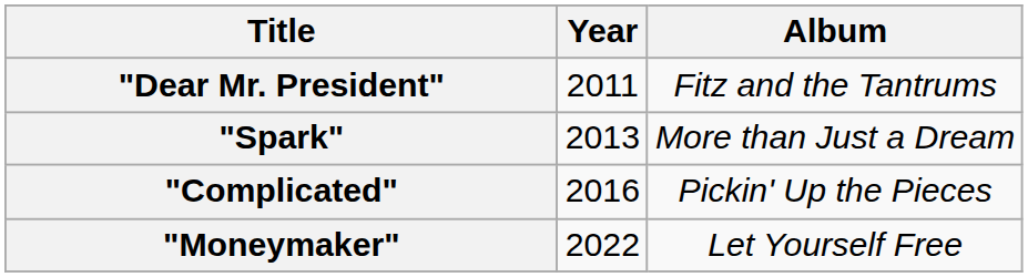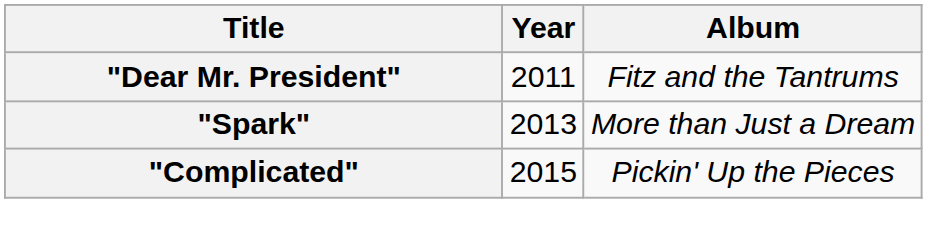"Complicated" | Year: 2016 -> 2015
- row: "Moneymaker" | 2022 | Let Yourself Free
